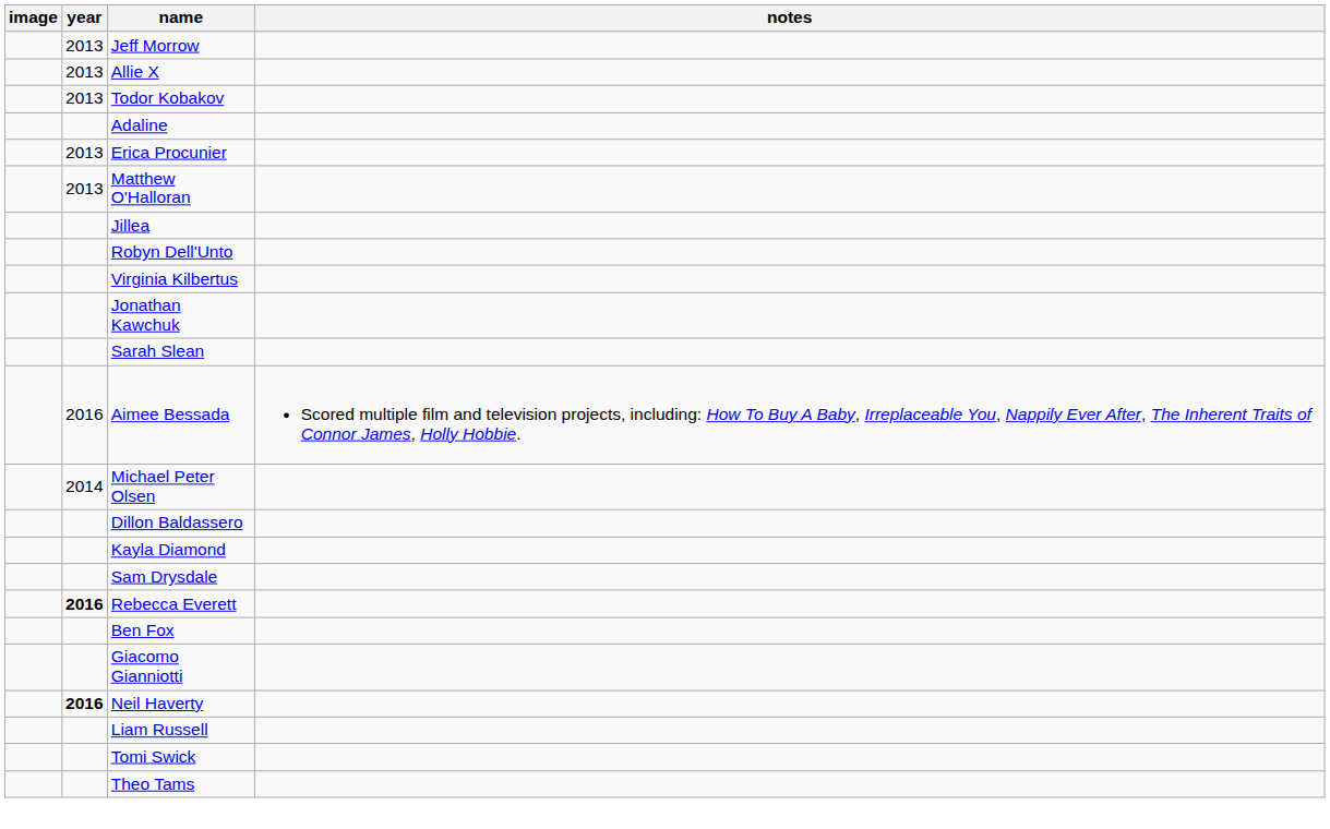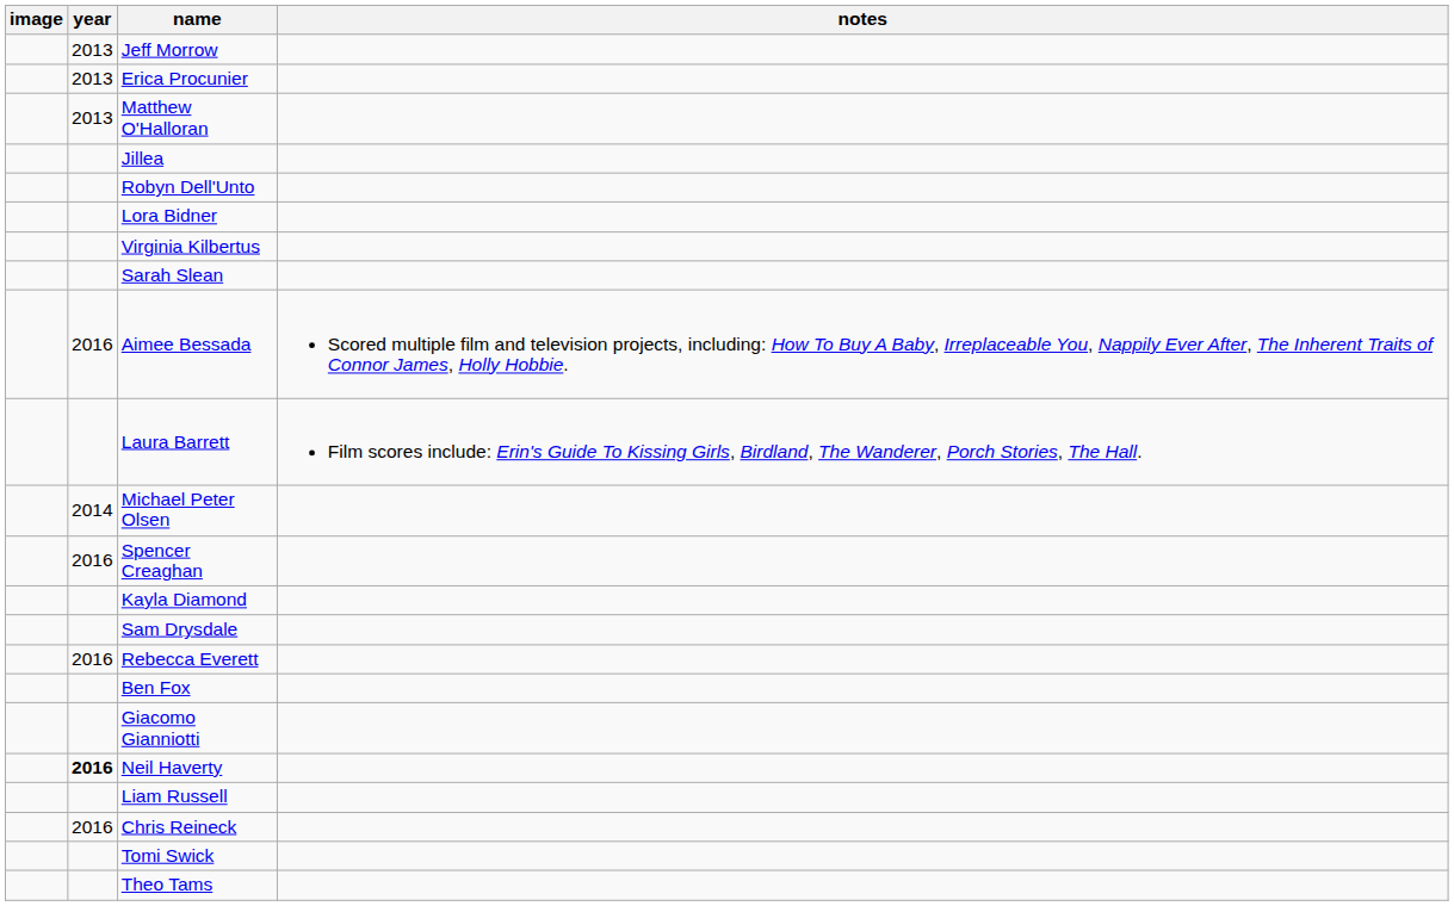- row: 2013 | Allie X
- row: 2013 | Todor Kobakov
- row: Adaline
+ row: Lora Bidner
- row: Jonathan Kawchuk
+ row: Laura Barrett | Film scores include: Erin's Guide To Kissing Girls, Birdland, The Wanderer, Porch Stories, The Hall.
- row: Dillon Baldassero
+ row: 2016 | Spencer Creaghan
Rebecca Everett | year: bold -> normal
+ row: 2016 | Chris Reineck
